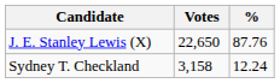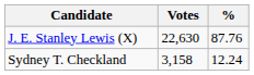J. E. Stanley Lewis (X) | Votes: 22,650 -> 22,630
